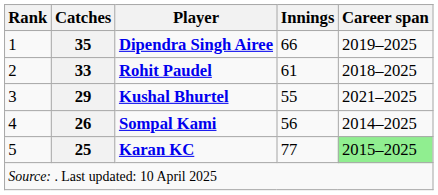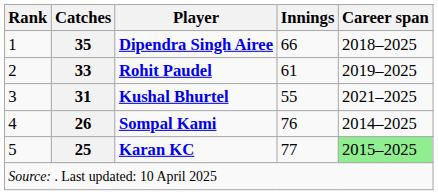Dipendra Singh Airee | Career span: 2019–2025 -> 2018–2025
Rohit Paudel | Career span: 2018–2025 -> 2019–2025
Kushal Bhurtel | Catches: 29 -> 31
Sompal Kami | Innings: 56 -> 76
